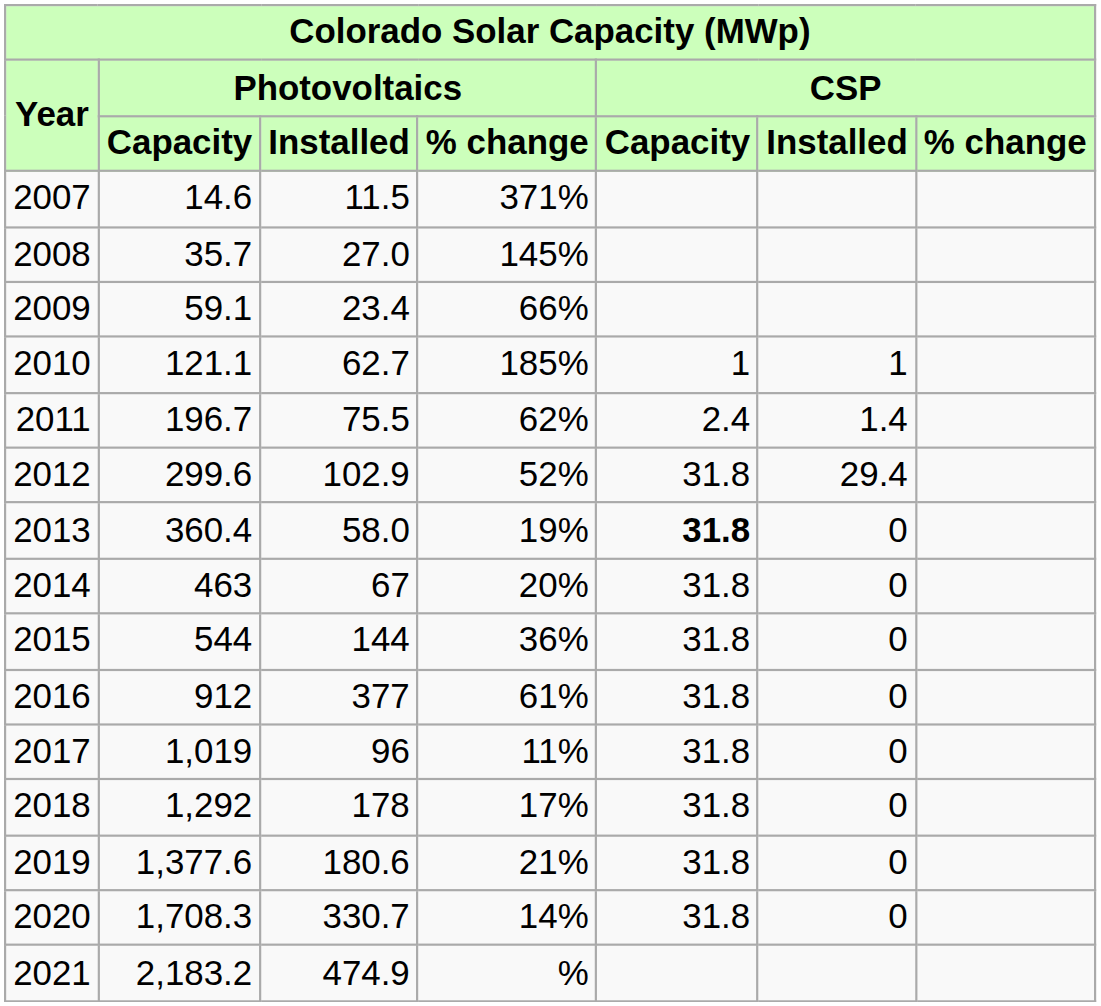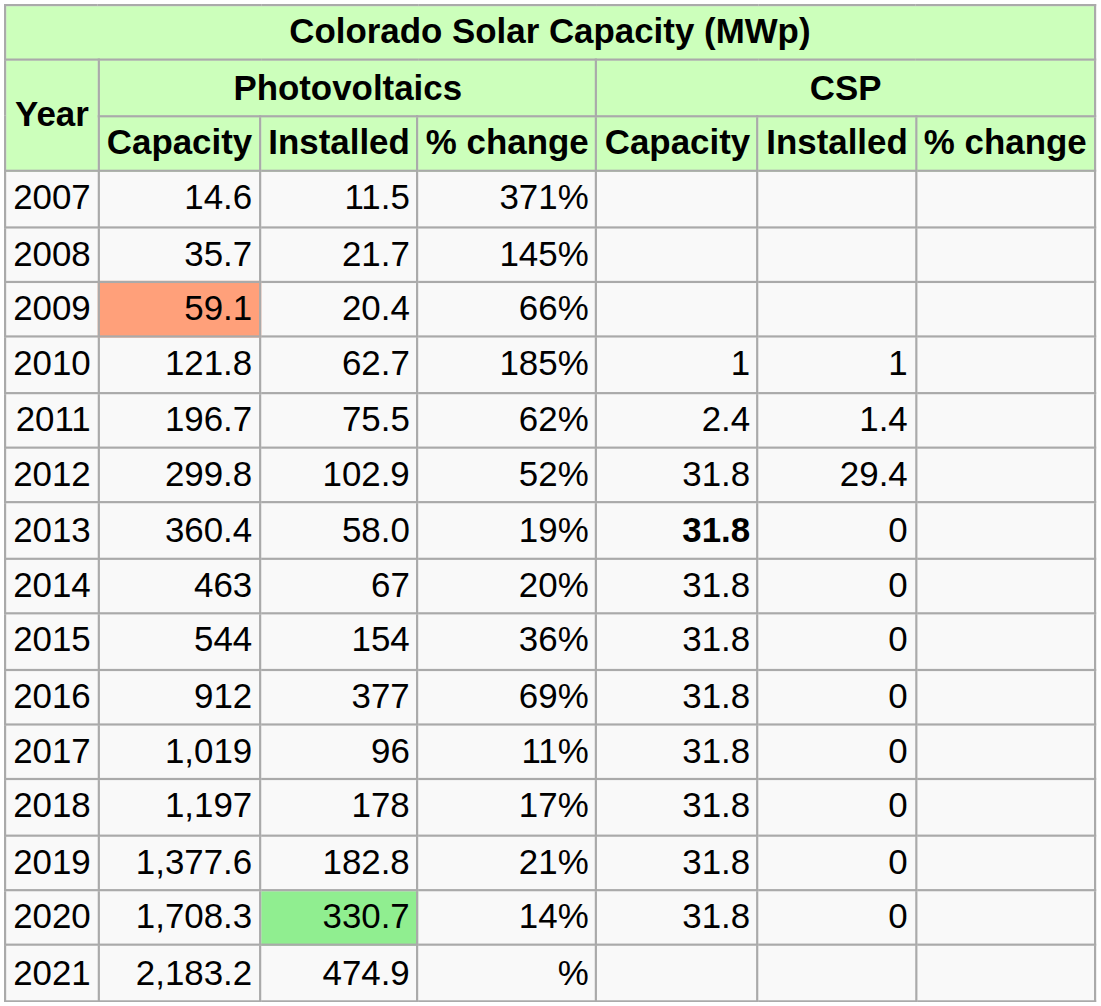2008 | Photovoltaics / Installed: 27.0 -> 21.7
2009 | Photovoltaics / Capacity: no background -> lightsalmon background
2009 | Photovoltaics / Installed: 23.4 -> 20.4
2010 | Photovoltaics / Capacity: 121.1 -> 121.8
2012 | Photovoltaics / Capacity: 299.6 -> 299.8
2015 | Photovoltaics / Installed: 144 -> 154
2016 | Photovoltaics / % change: 61% -> 69%
2018 | Photovoltaics / Capacity: 1,292 -> 1,197
2019 | Photovoltaics / Installed: 180.6 -> 182.8
2020 | Photovoltaics / Installed: no background -> lightgreen background
